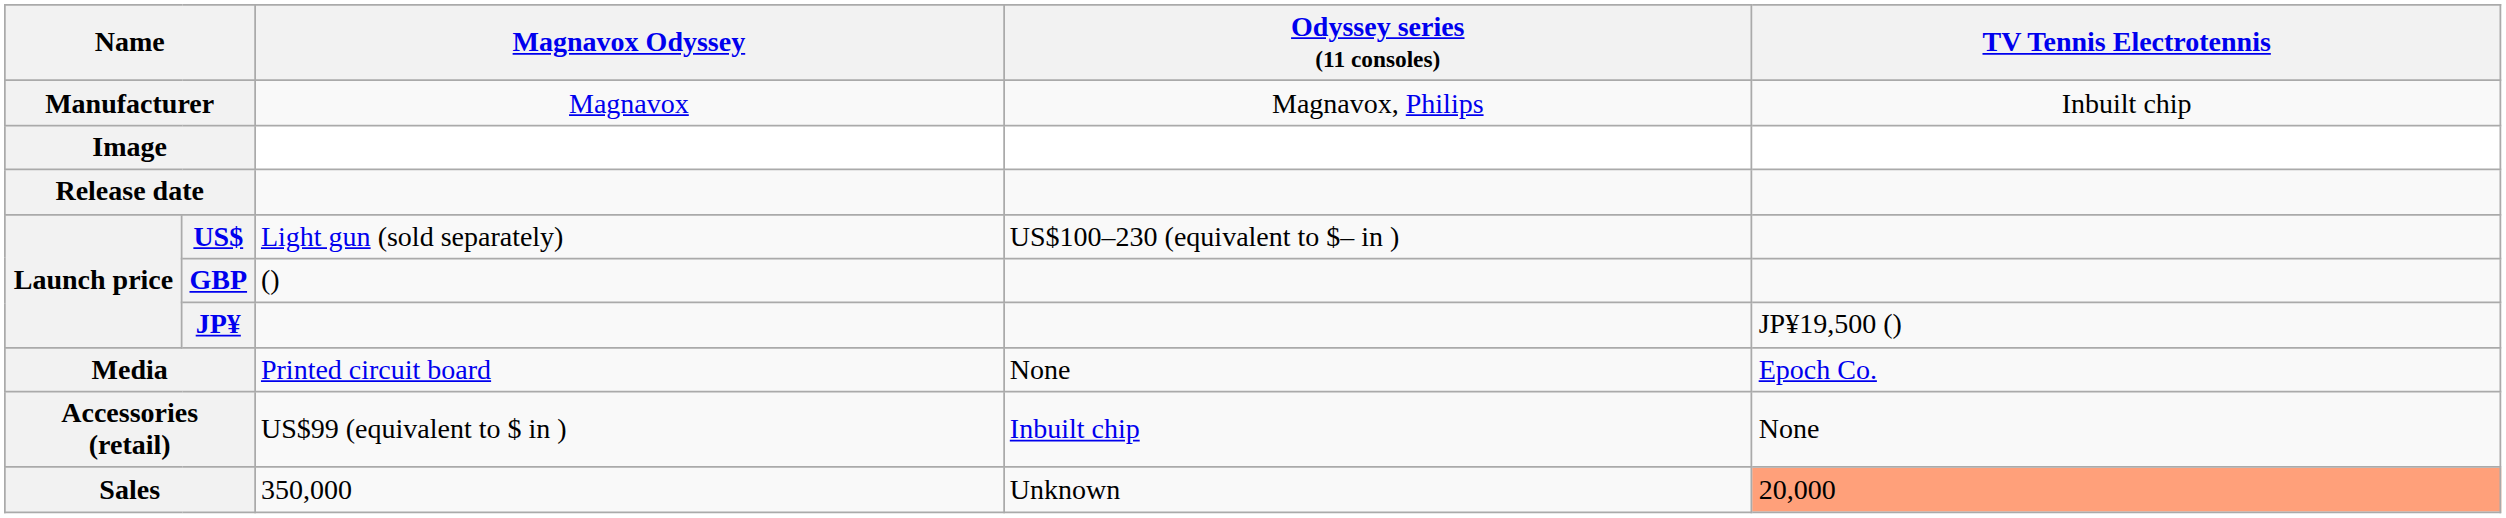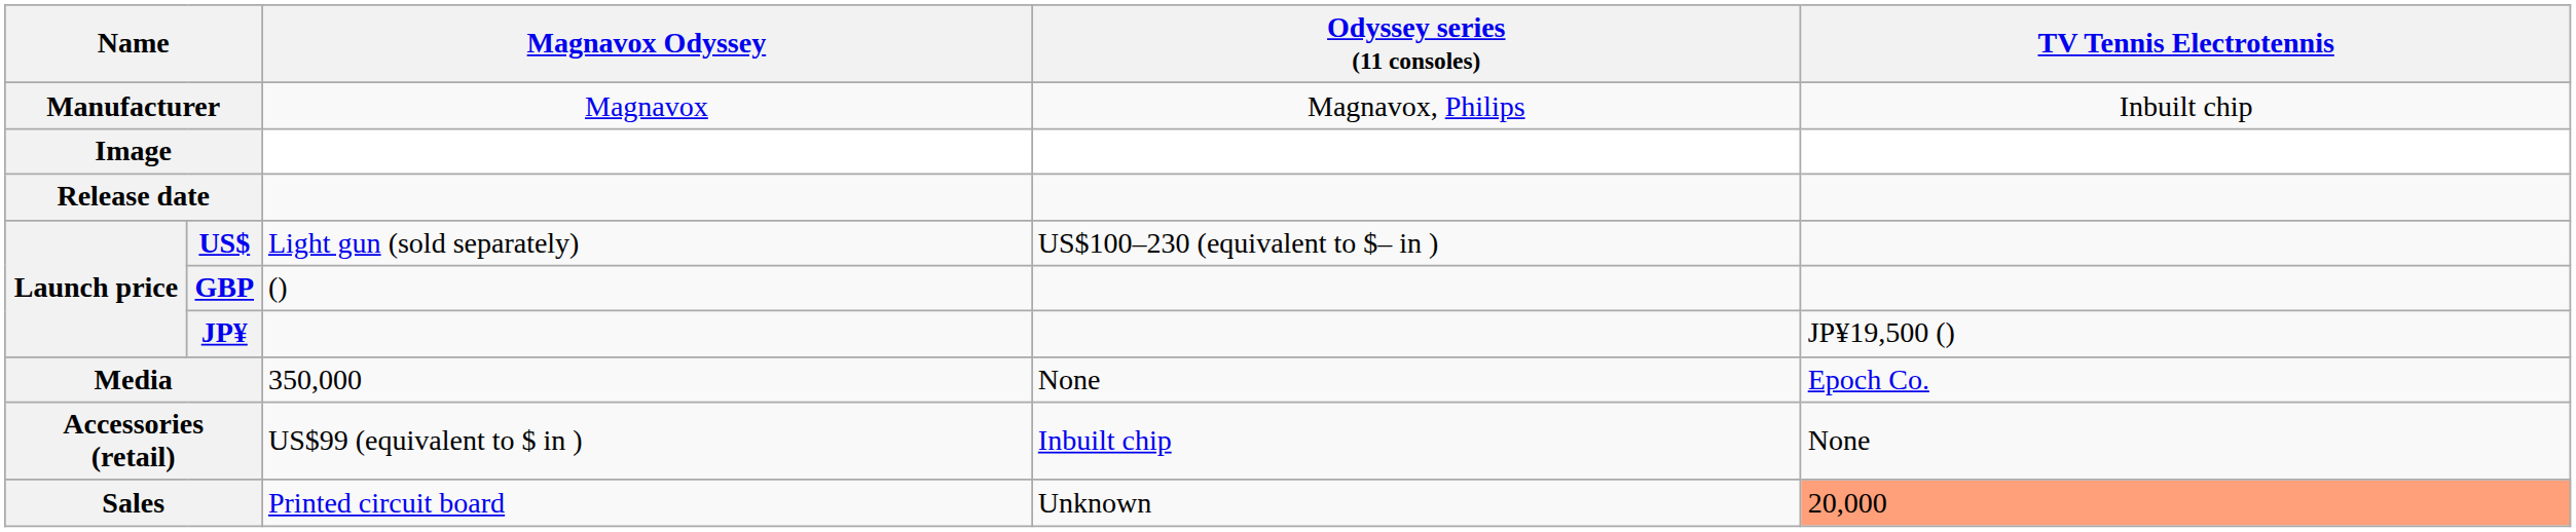Media | Magnavox Odyssey: Printed circuit board -> 350,000
Sales | Magnavox Odyssey: 350,000 -> Printed circuit board
